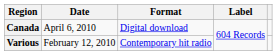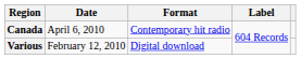Canada | Format: Digital download -> Contemporary hit radio
Various | Format: Contemporary hit radio -> Digital download
